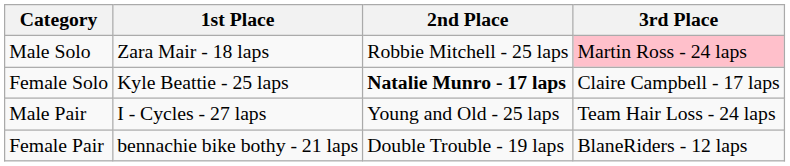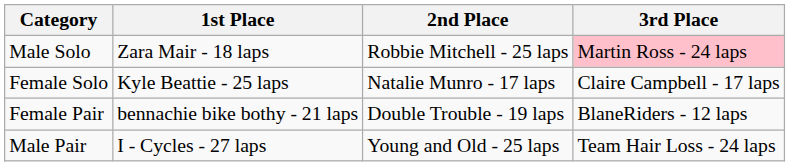Female Solo | 2nd Place: bold -> normal
rows swapped: Male Pair <-> Female Pair
